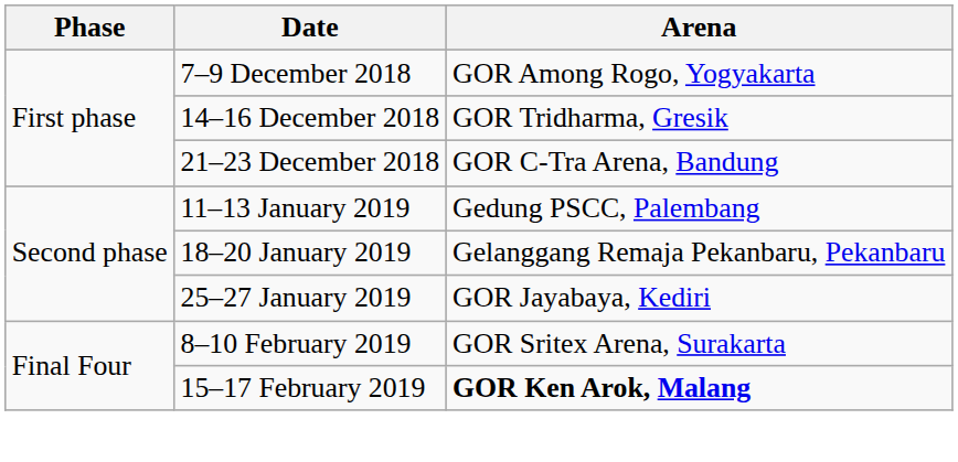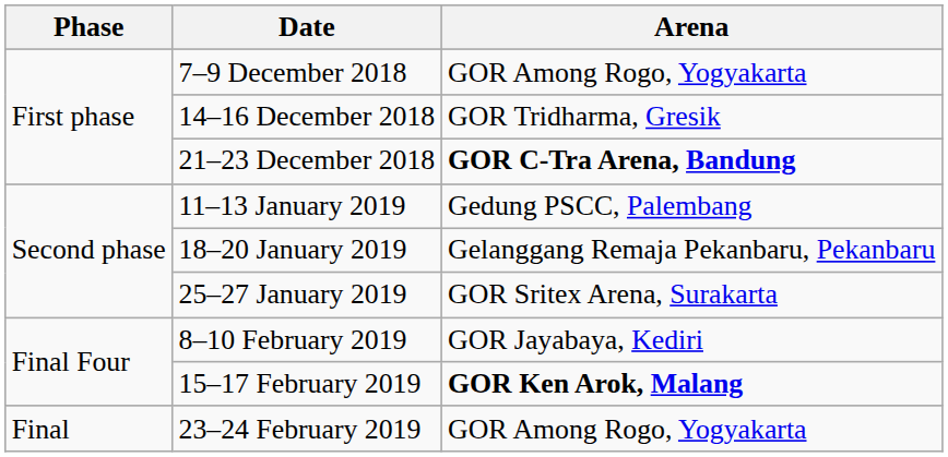21–23 December 2018 | Arena: normal -> bold
25–27 January 2019 | Arena: GOR Jayabaya, Kediri -> GOR Sritex Arena, Surakarta
8–10 February 2019 | Arena: GOR Sritex Arena, Surakarta -> GOR Jayabaya, Kediri
+ row: Final | 23–24 February 2019 | GOR Among Rogo, Yogyakarta
